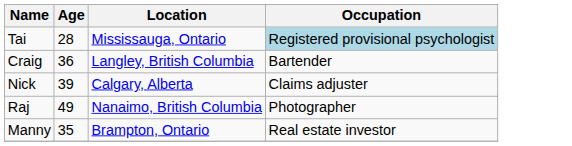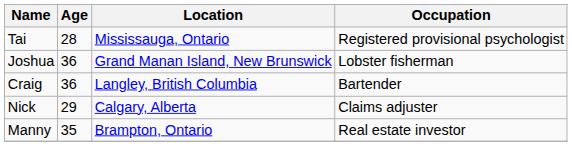Tai | Occupation: lightblue background -> no background
+ row: Joshua | 36 | Grand Manan Island, New Brunswick | Lobster fisherman
Nick | Age: 39 -> 29
- row: Raj | 49 | Nanaimo, British Columbia | Photographer
